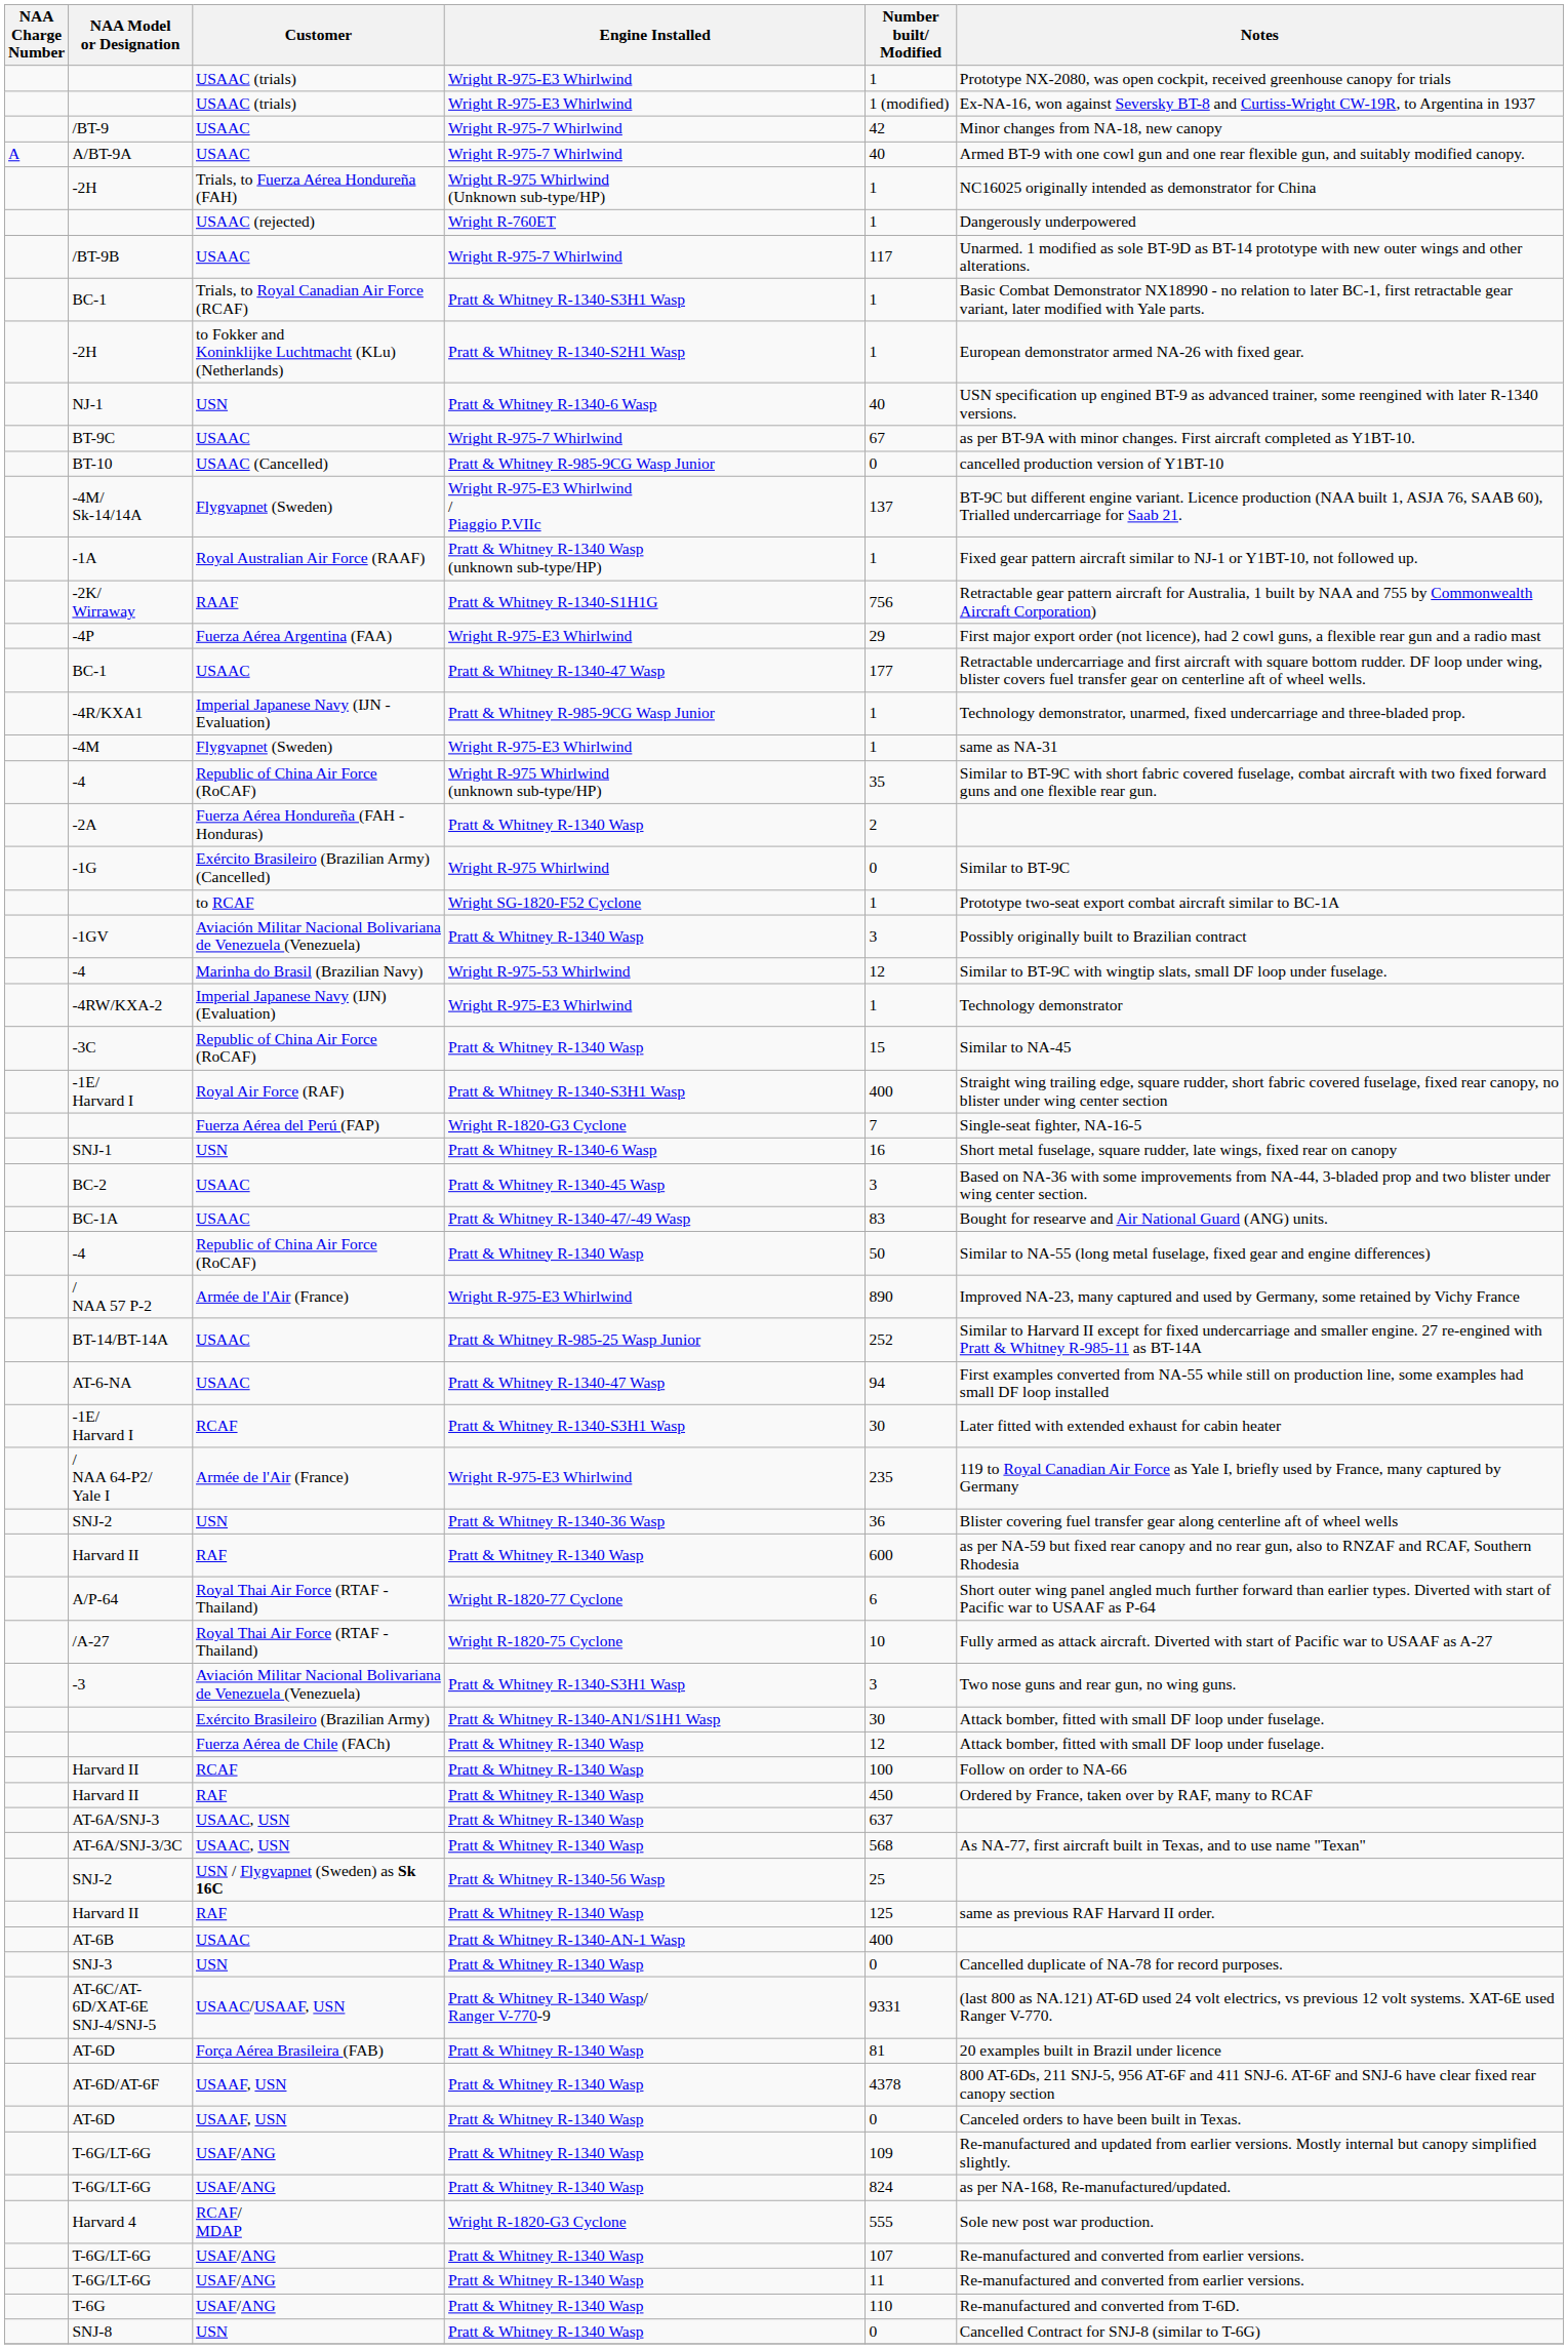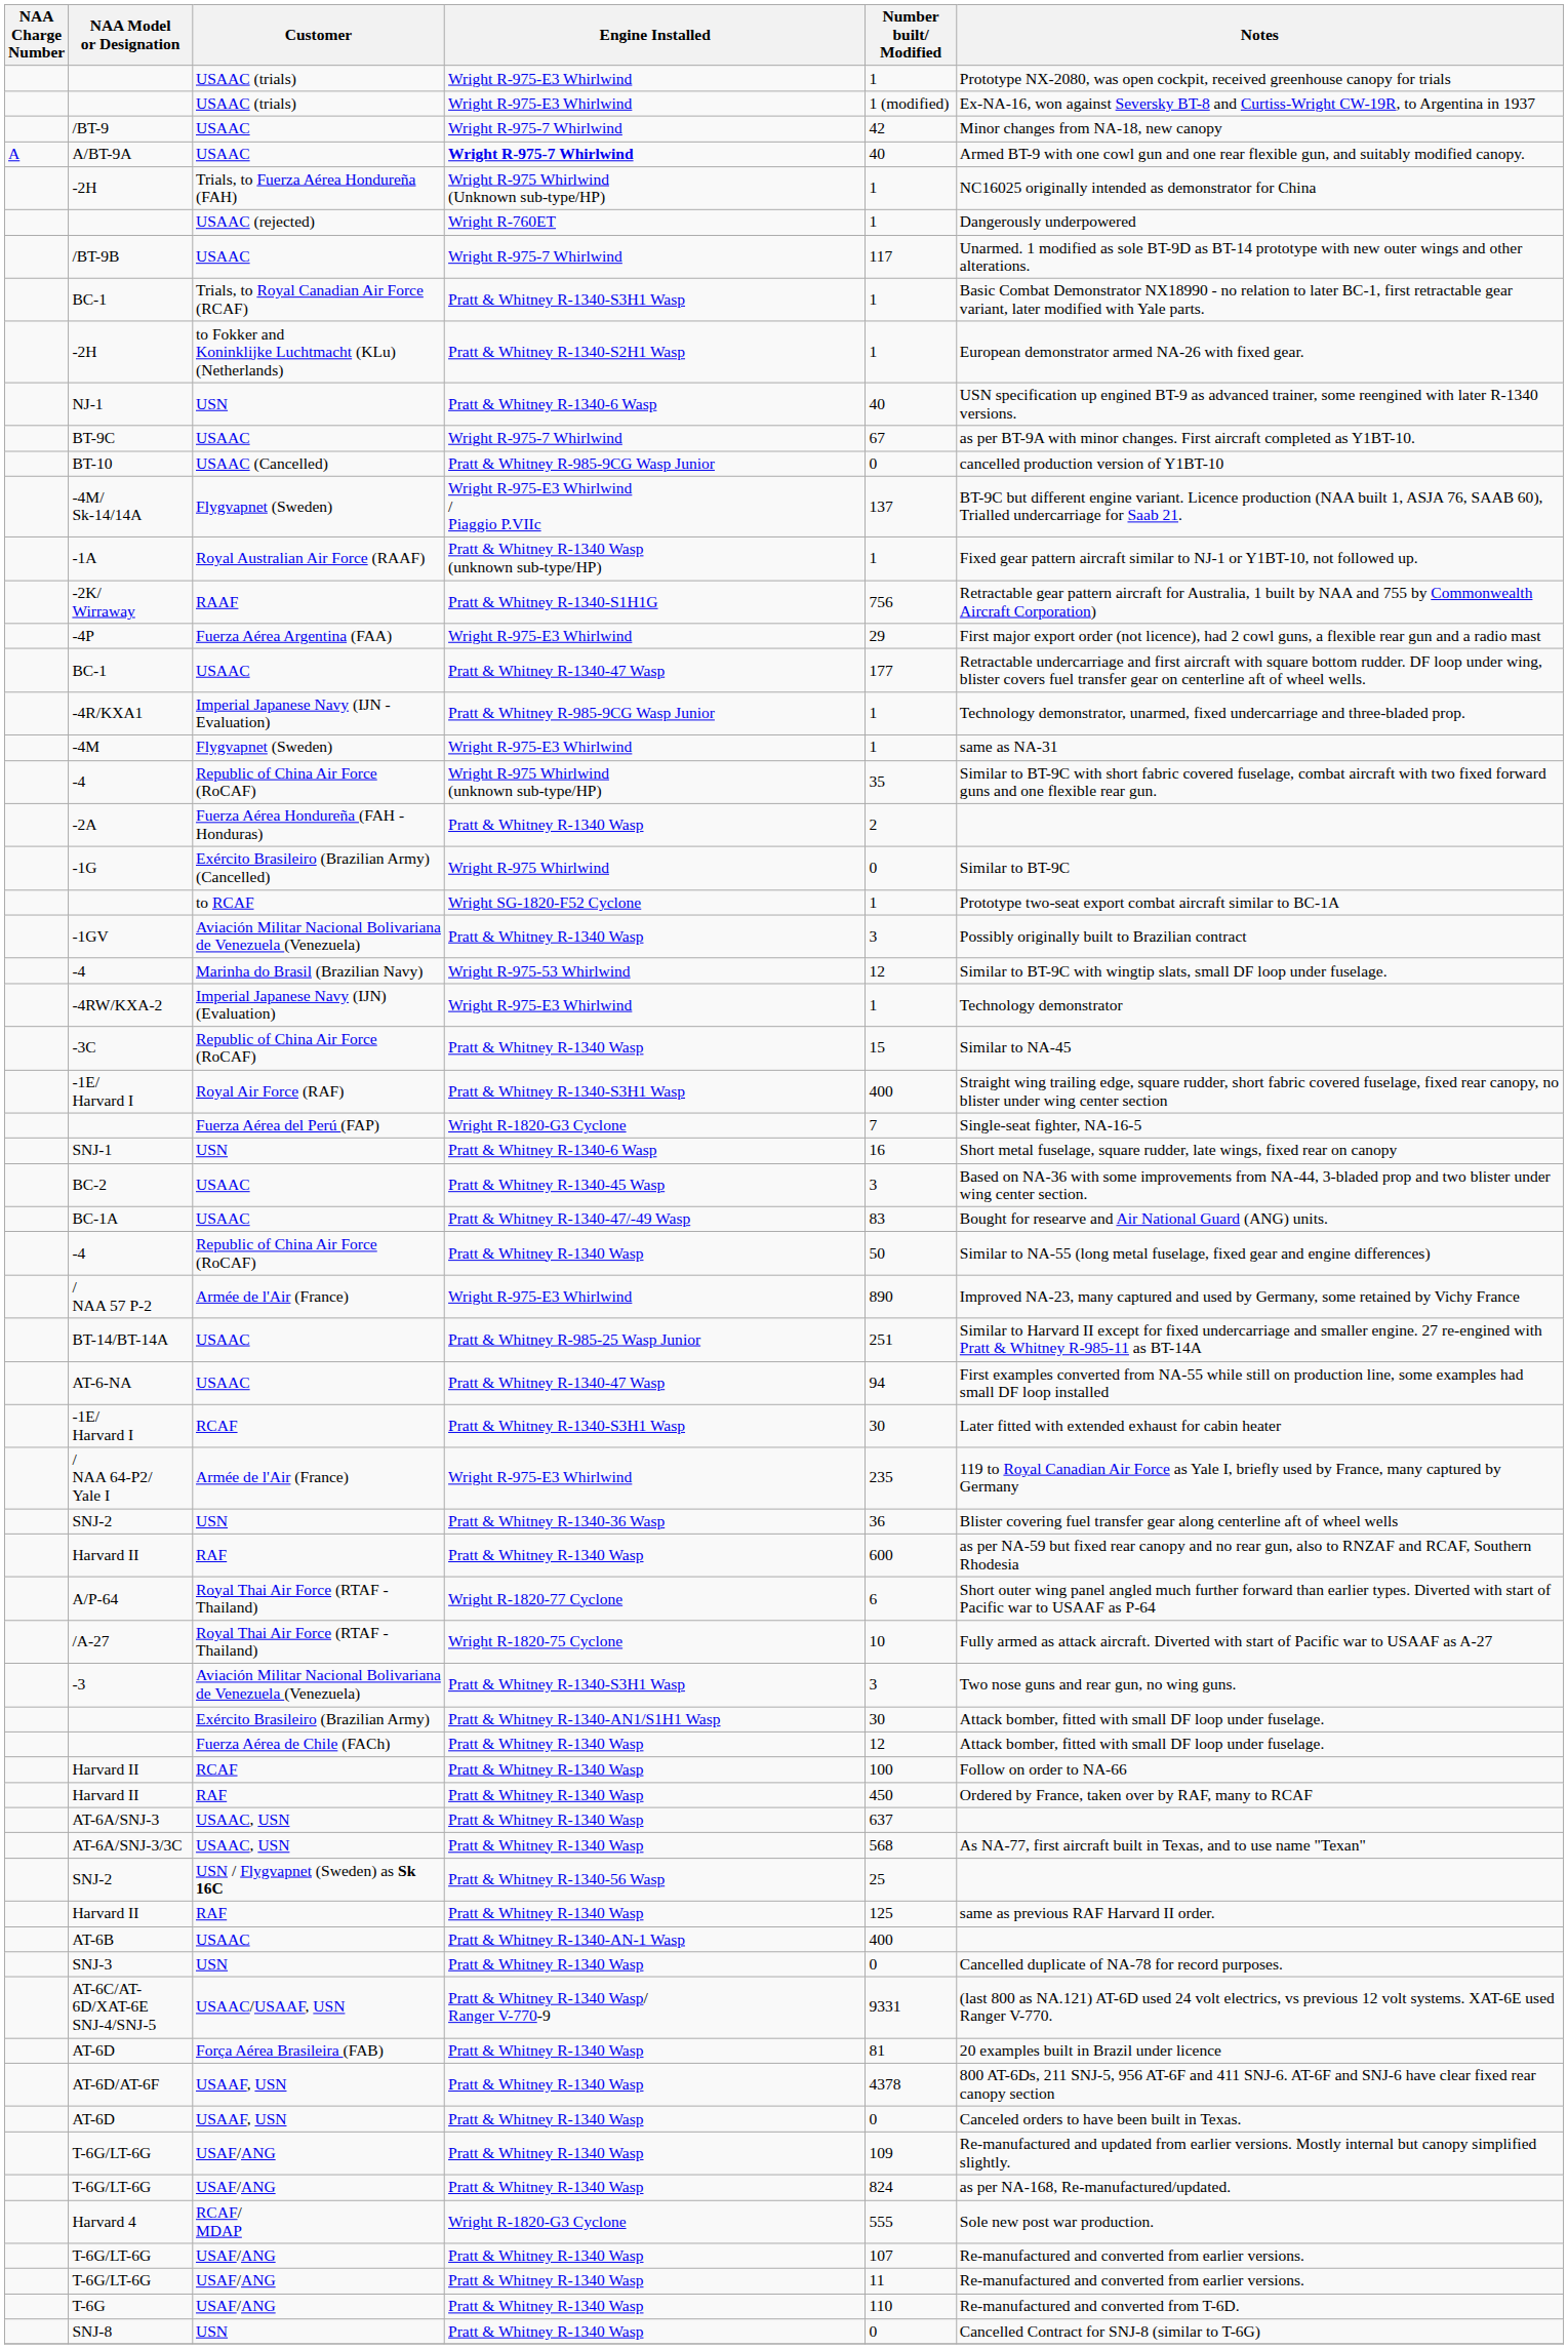A/BT-9A | Engine Installed: normal -> bold
BT-14/BT-14A | Number built/ Modified: 252 -> 251
